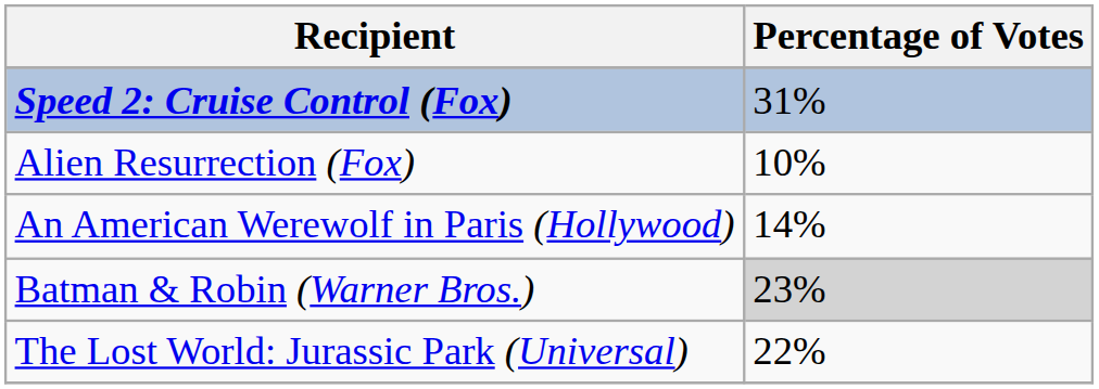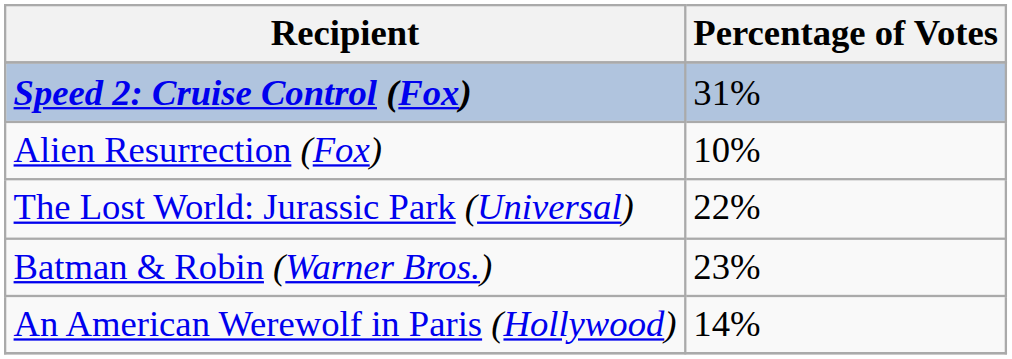rows swapped: An American Werewolf in Paris (Hollywood) <-> The Lost World: Jurassic Park (Universal)
Batman & Robin (Warner Bros.) | Percentage of Votes: lightgrey background -> no background
